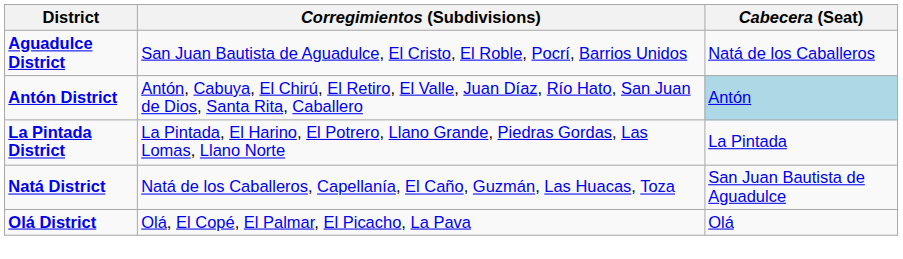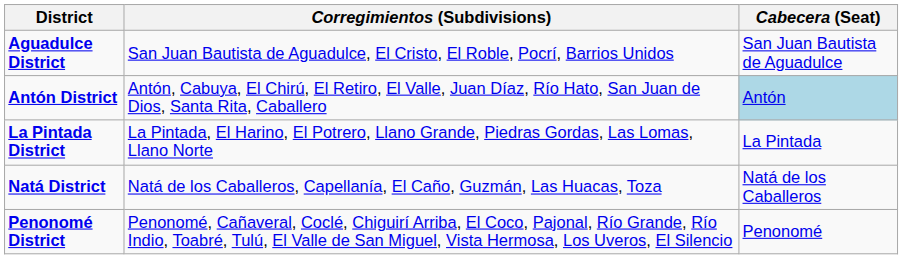Aguadulce District | Cabecera (Seat): Natá de los Caballeros -> San Juan Bautista de Aguadulce
Natá District | Cabecera (Seat): San Juan Bautista de Aguadulce -> Natá de los Caballeros
- row: Olá District | Olá, El Copé, El Palmar, El Picacho, La Pava | Olá
+ row: Penonomé District | Penonomé, Cañaveral, Coclé, Chiguirí Arriba, El Coco, Pajonal, Río Grande, Río Indio, Toabré, Tulú, El Valle de San Miguel, Vista Hermosa, Los Uveros, El Silencio | Penonomé
